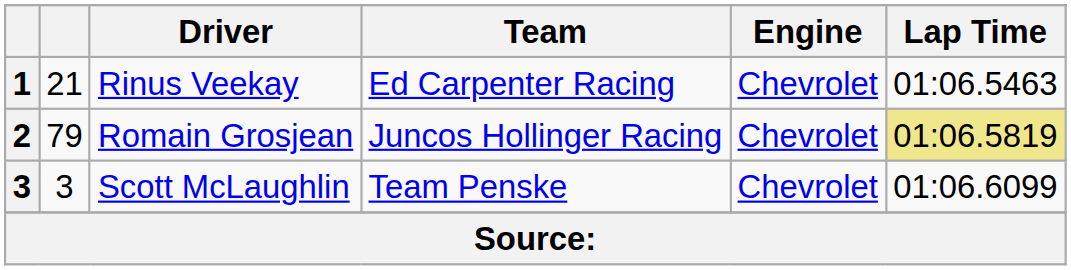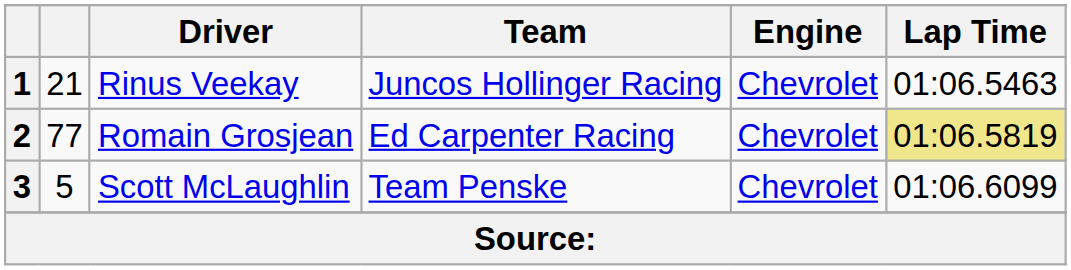Rinus Veekay | Team: Ed Carpenter Racing -> Juncos Hollinger Racing
Romain Grosjean | column 2: 79 -> 77
Romain Grosjean | Team: Juncos Hollinger Racing -> Ed Carpenter Racing
Scott McLaughlin | column 2: 3 -> 5
